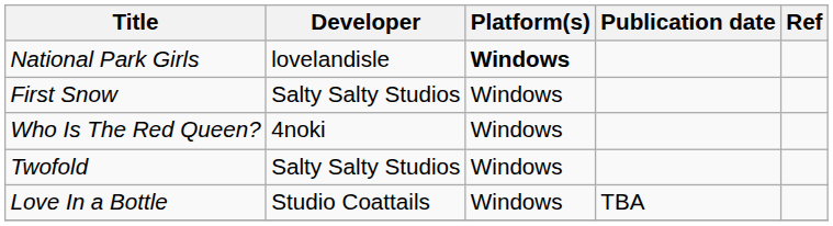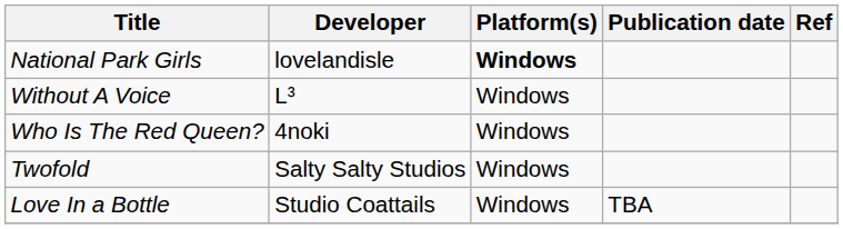+ row: Without A Voice | L³ | Windows
- row: First Snow | Salty Salty Studios | Windows
